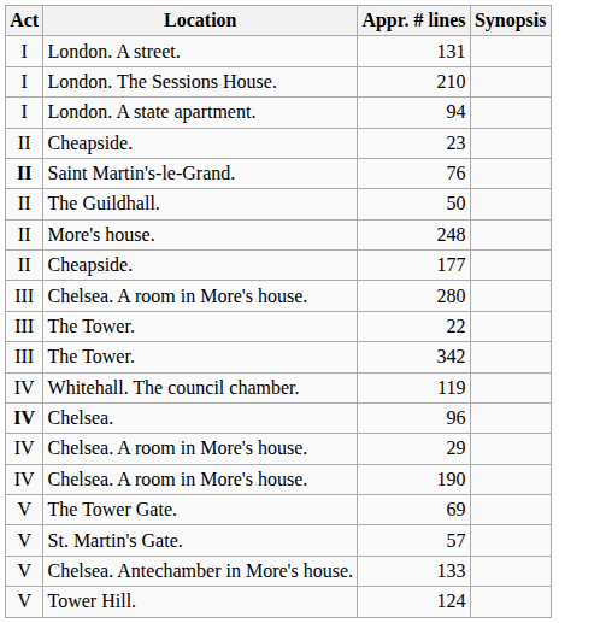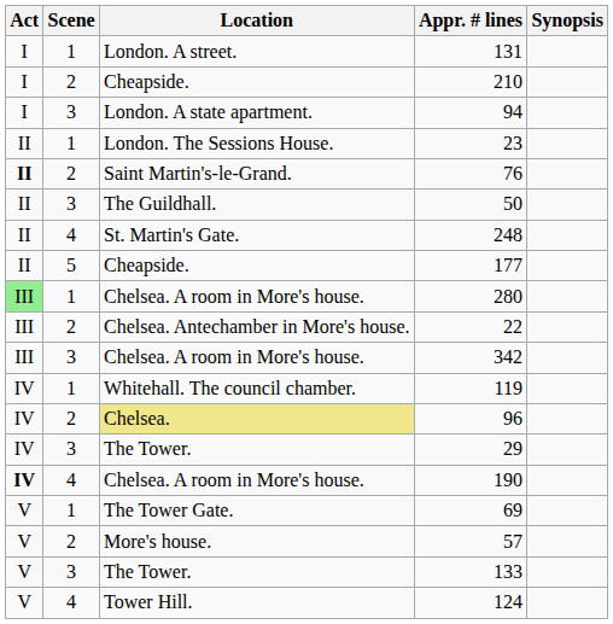+ column: Scene | 1 | 2 | 3 | 1 | 2 | 3 | 4 | 5 | 1 | 2 | 3 | 1 | 2 | 3 | 4 | 1 | 2 | 3 | 4
210 | Location: London. The Sessions House. -> Cheapside.
23 | Location: Cheapside. -> London. The Sessions House.
248 | Location: More's house. -> St. Martin's Gate.
280 | Act: no background -> lightgreen background
22 | Location: The Tower. -> Chelsea. Antechamber in More's house.
342 | Location: The Tower. -> Chelsea. A room in More's house.
96 | Act: bold -> normal
96 | Location: no background -> khaki background
29 | Location: Chelsea. A room in More's house. -> The Tower.
190 | Act: normal -> bold
57 | Location: St. Martin's Gate. -> More's house.
133 | Location: Chelsea. Antechamber in More's house. -> The Tower.
